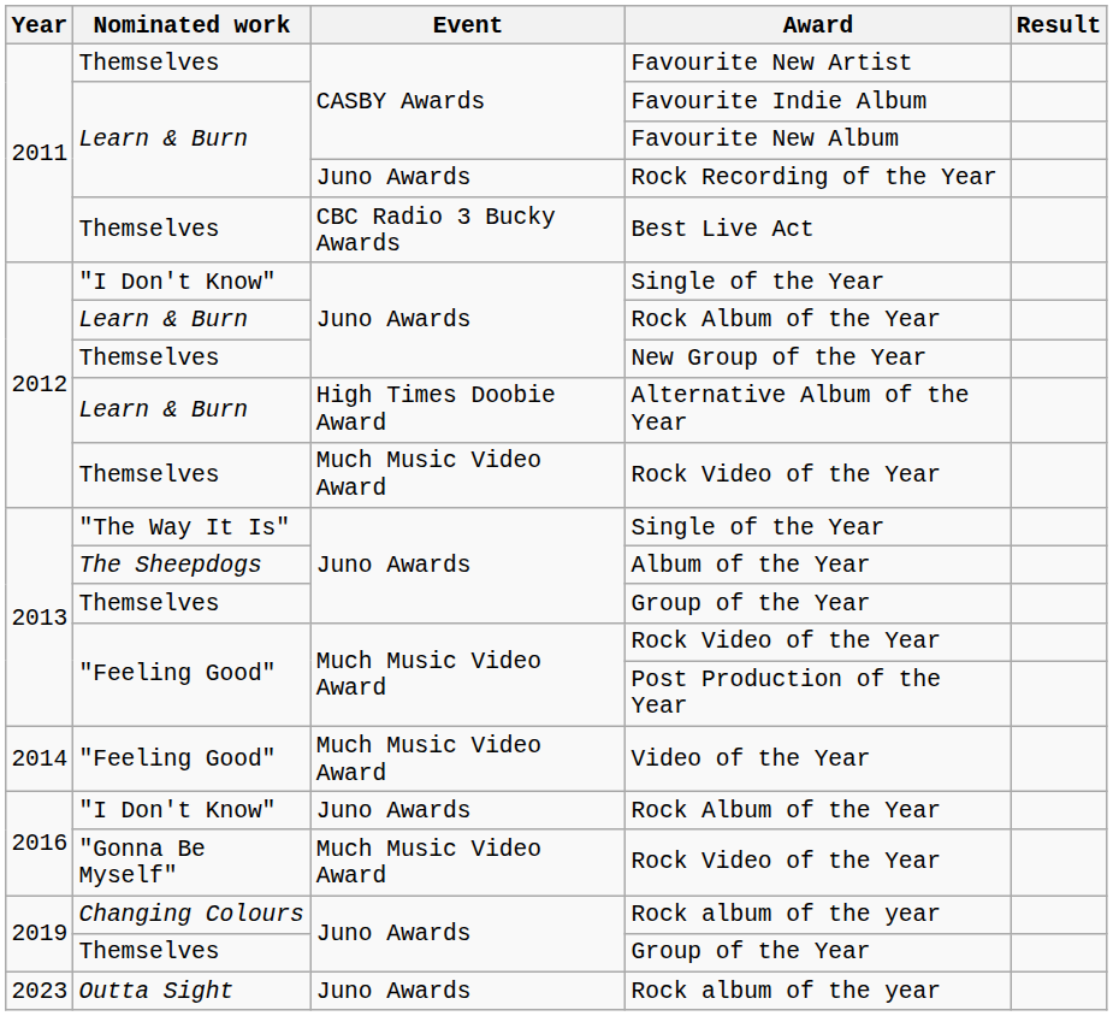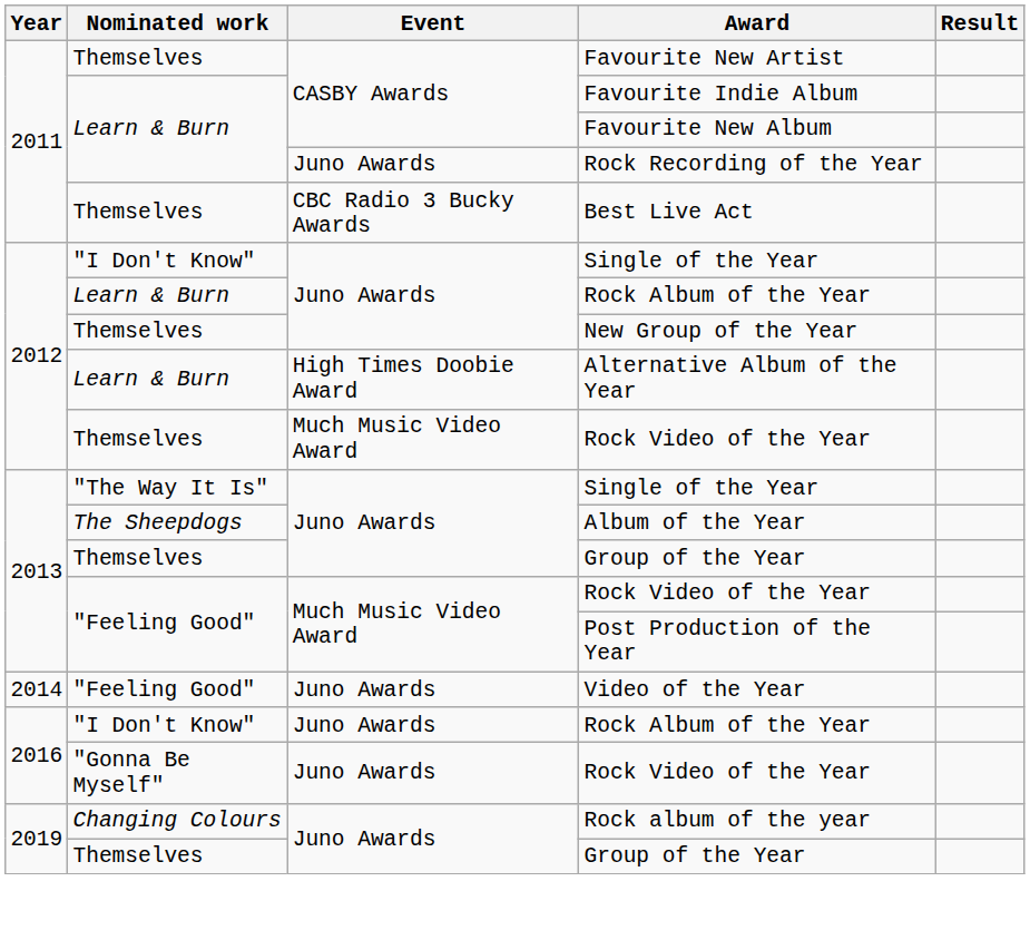Video of the Year | Event: Much Music Video Award -> Juno Awards
2016 / Rock Video of the Year | Event: Much Music Video Award -> Juno Awards
- row: 2023 | Outta Sight | Juno Awards | Rock album of the year
